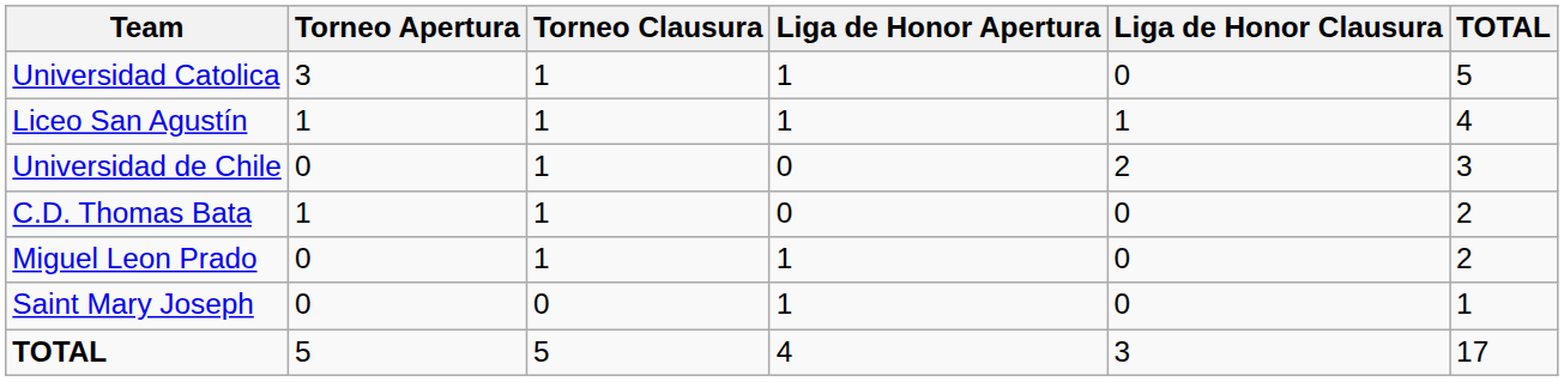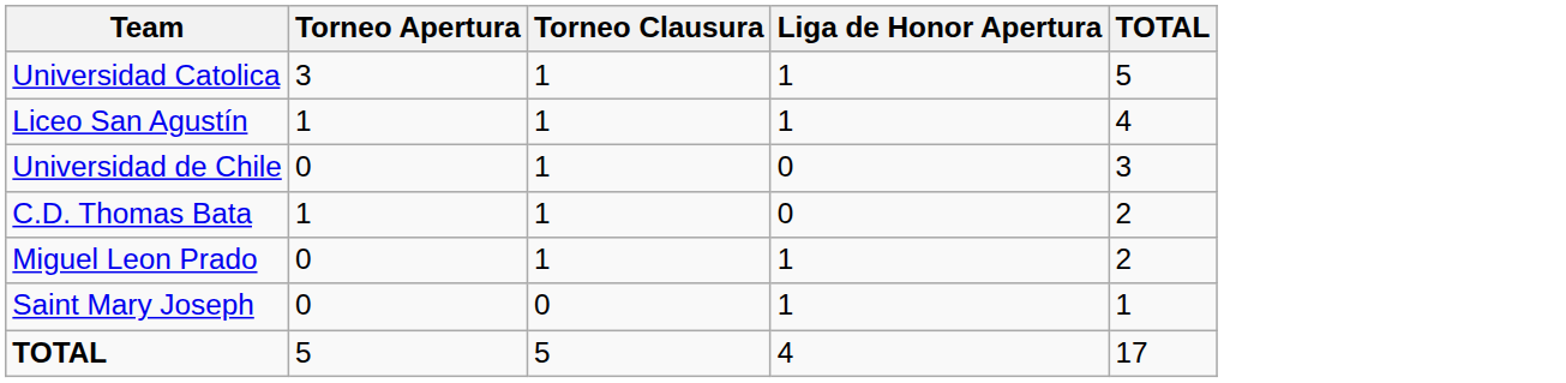- column: Liga de Honor Clausura | 0 | 1 | 2 | 0 | 0 | 0 | 3
